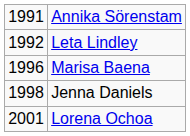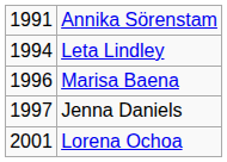Leta Lindley | column 1: 1992 -> 1994
Jenna Daniels | column 1: 1998 -> 1997
